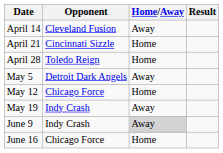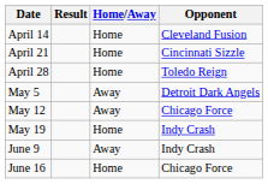columns swapped: Opponent <-> Result
April 14 | Home/Away: Away -> Home
May 12 | Home/Away: Home -> Away
May 19 | Home/Away: Away -> Home
June 9 | Home/Away: lightgrey background -> no background
